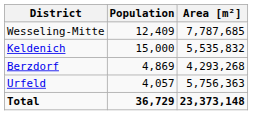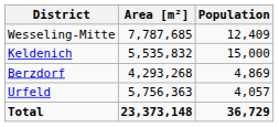columns swapped: Population <-> Area [m²]
